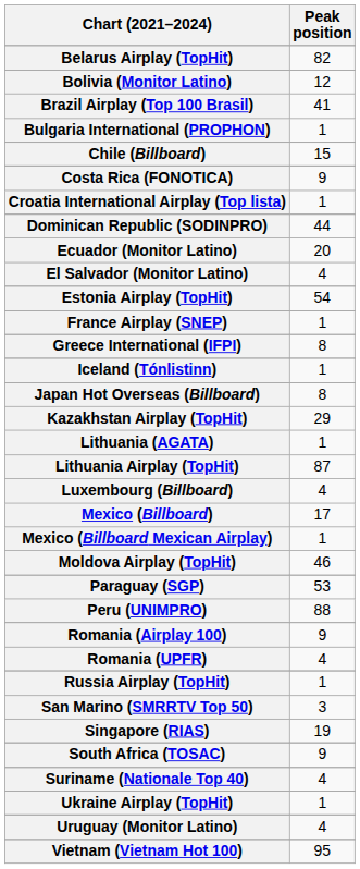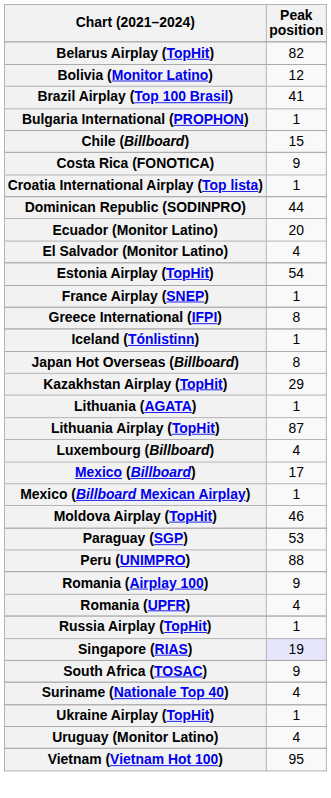- row: San Marino (SMRRTV Top 50) | 3
Singapore (RIAS) | Peak position: no background -> lavender background
